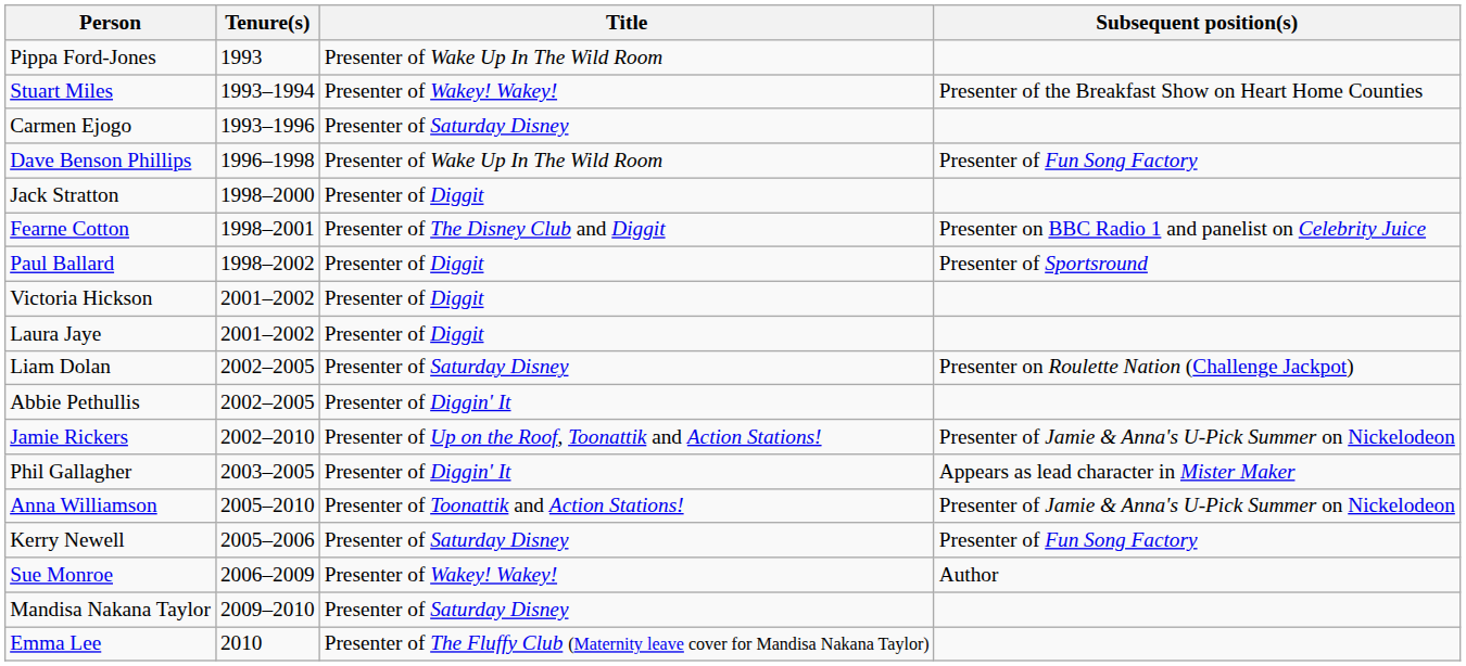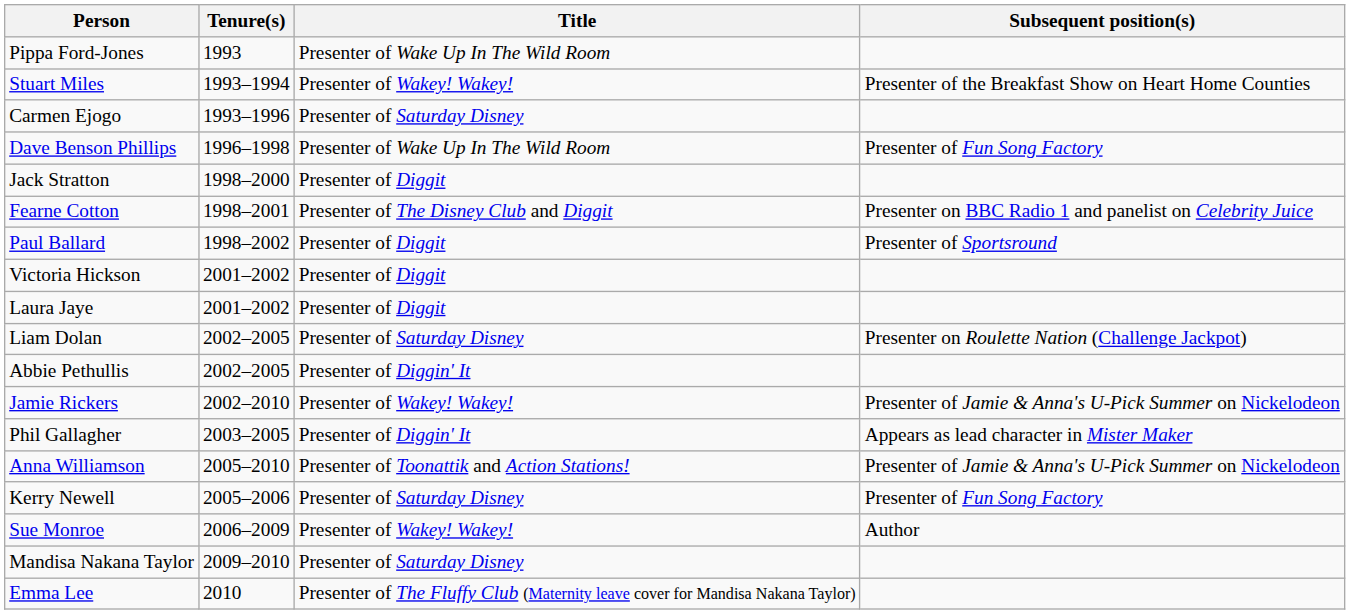Jamie Rickers | Title: Presenter of Up on the Roof, Toonattik and Action Stations! -> Presenter of Wakey! Wakey!
